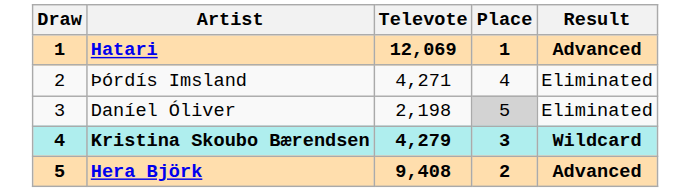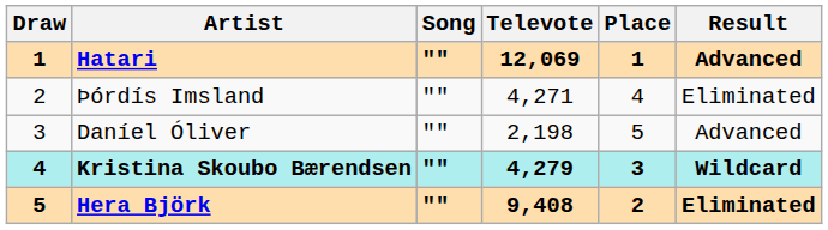+ column: Song | "" | "" | "" | "" | ""
Daníel Óliver | Place: lightgrey background -> no background
Daníel Óliver | Result: Eliminated -> Advanced
Hera Björk | Result: Advanced -> Eliminated
